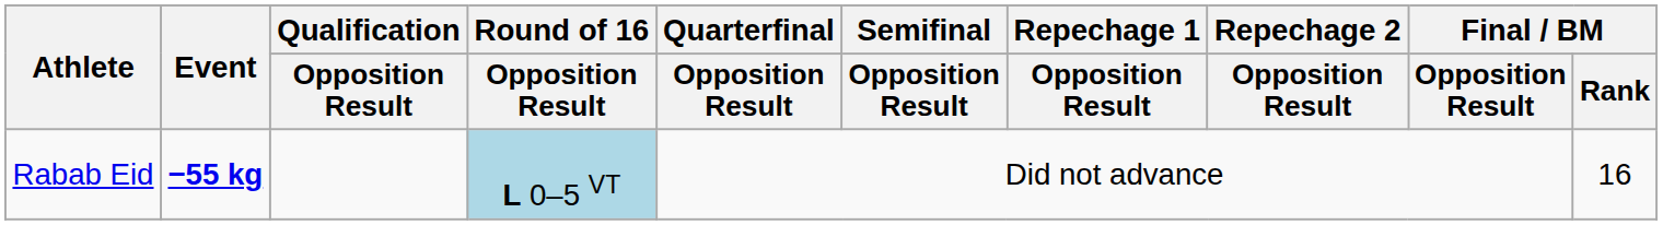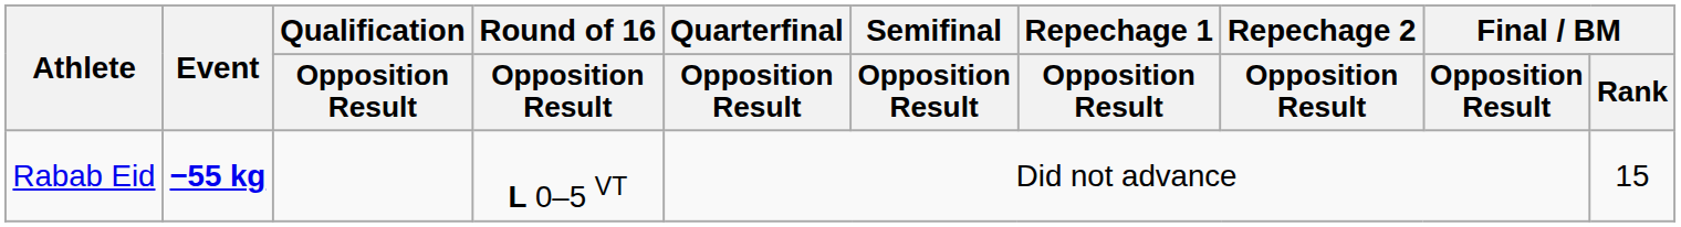Rabab Eid | Round of 16 / Opposition Result: lightblue background -> no background
Rabab Eid | Final / BM / Rank: 16 -> 15
